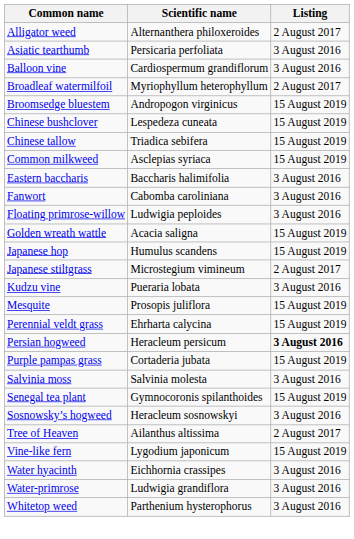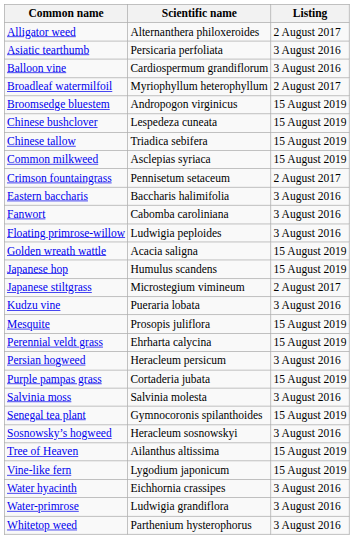+ row: Crimson fountaingrass | Pennisetum setaceum | 2 August 2017
Persian hogweed | Listing: bold -> normal
Tree of Heaven | Listing: 2 August 2017 -> 15 August 2019
